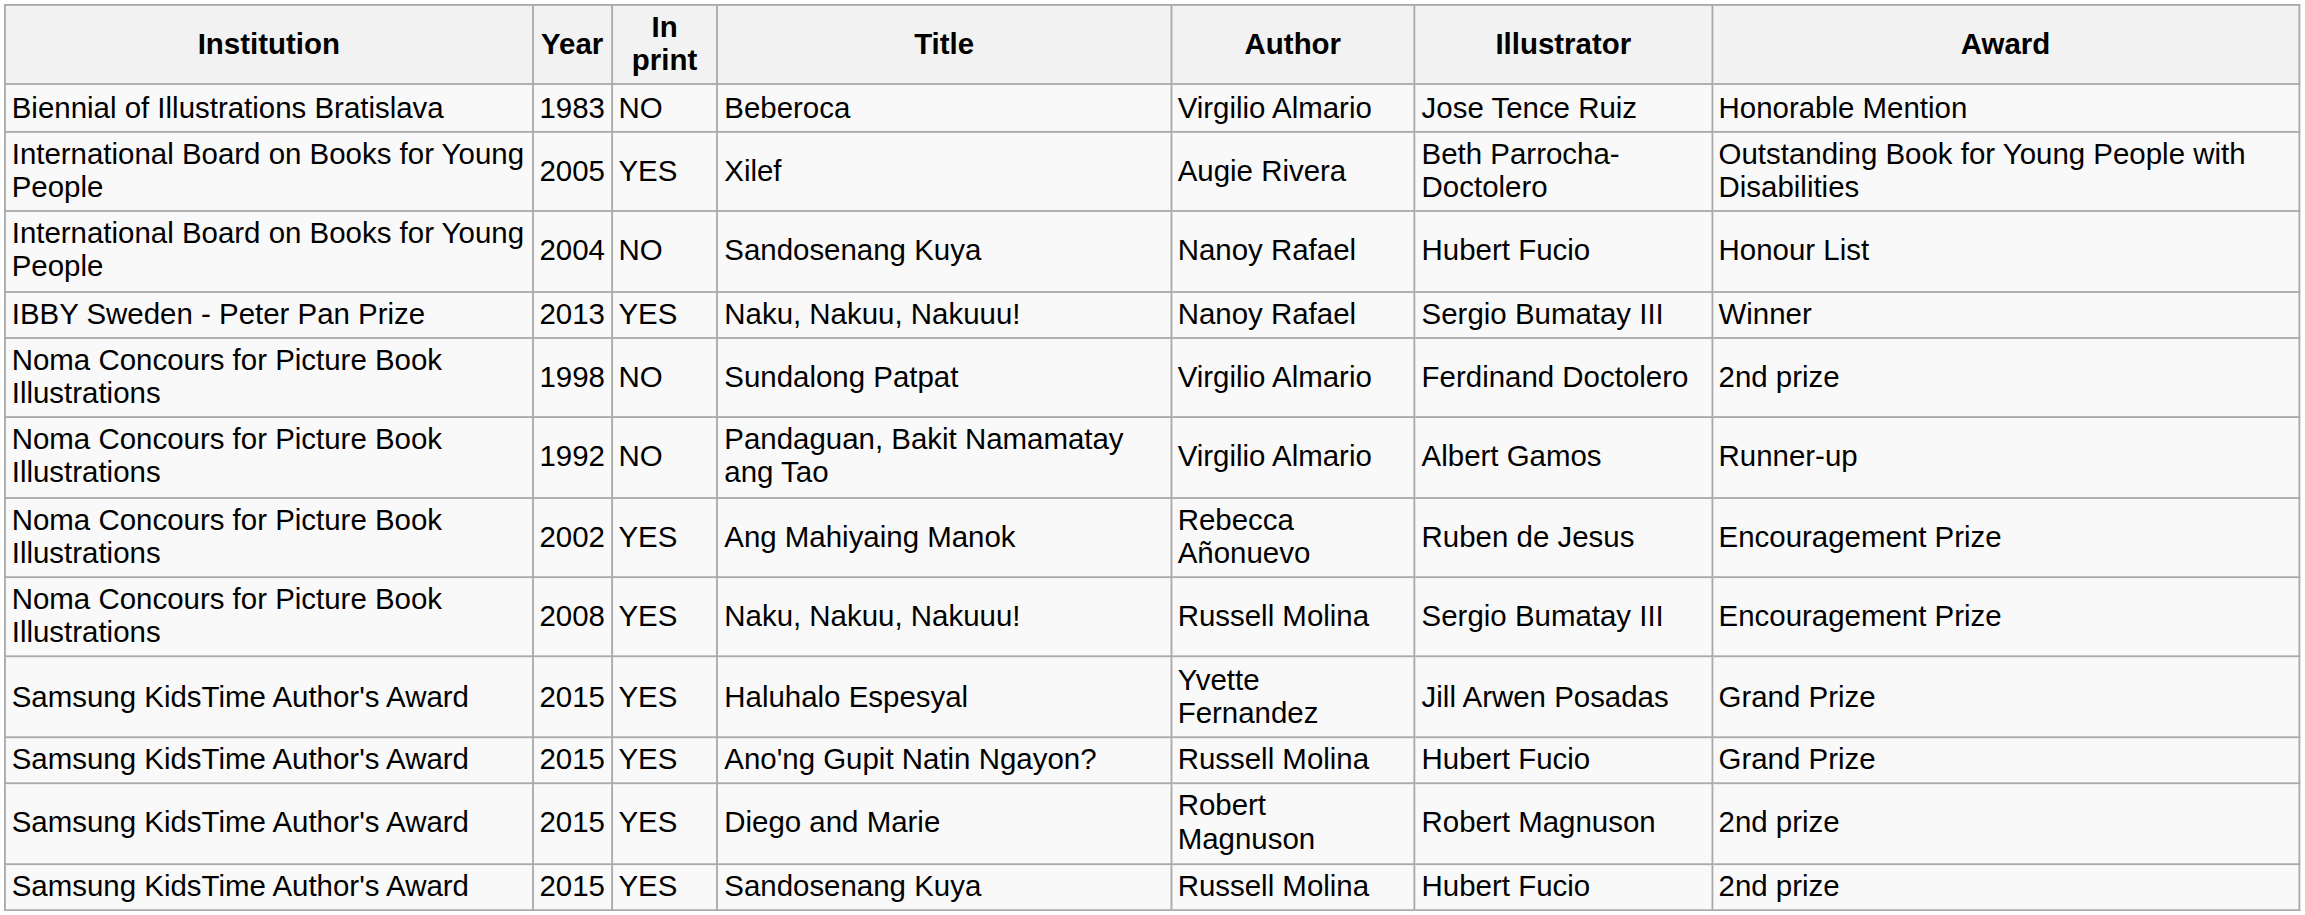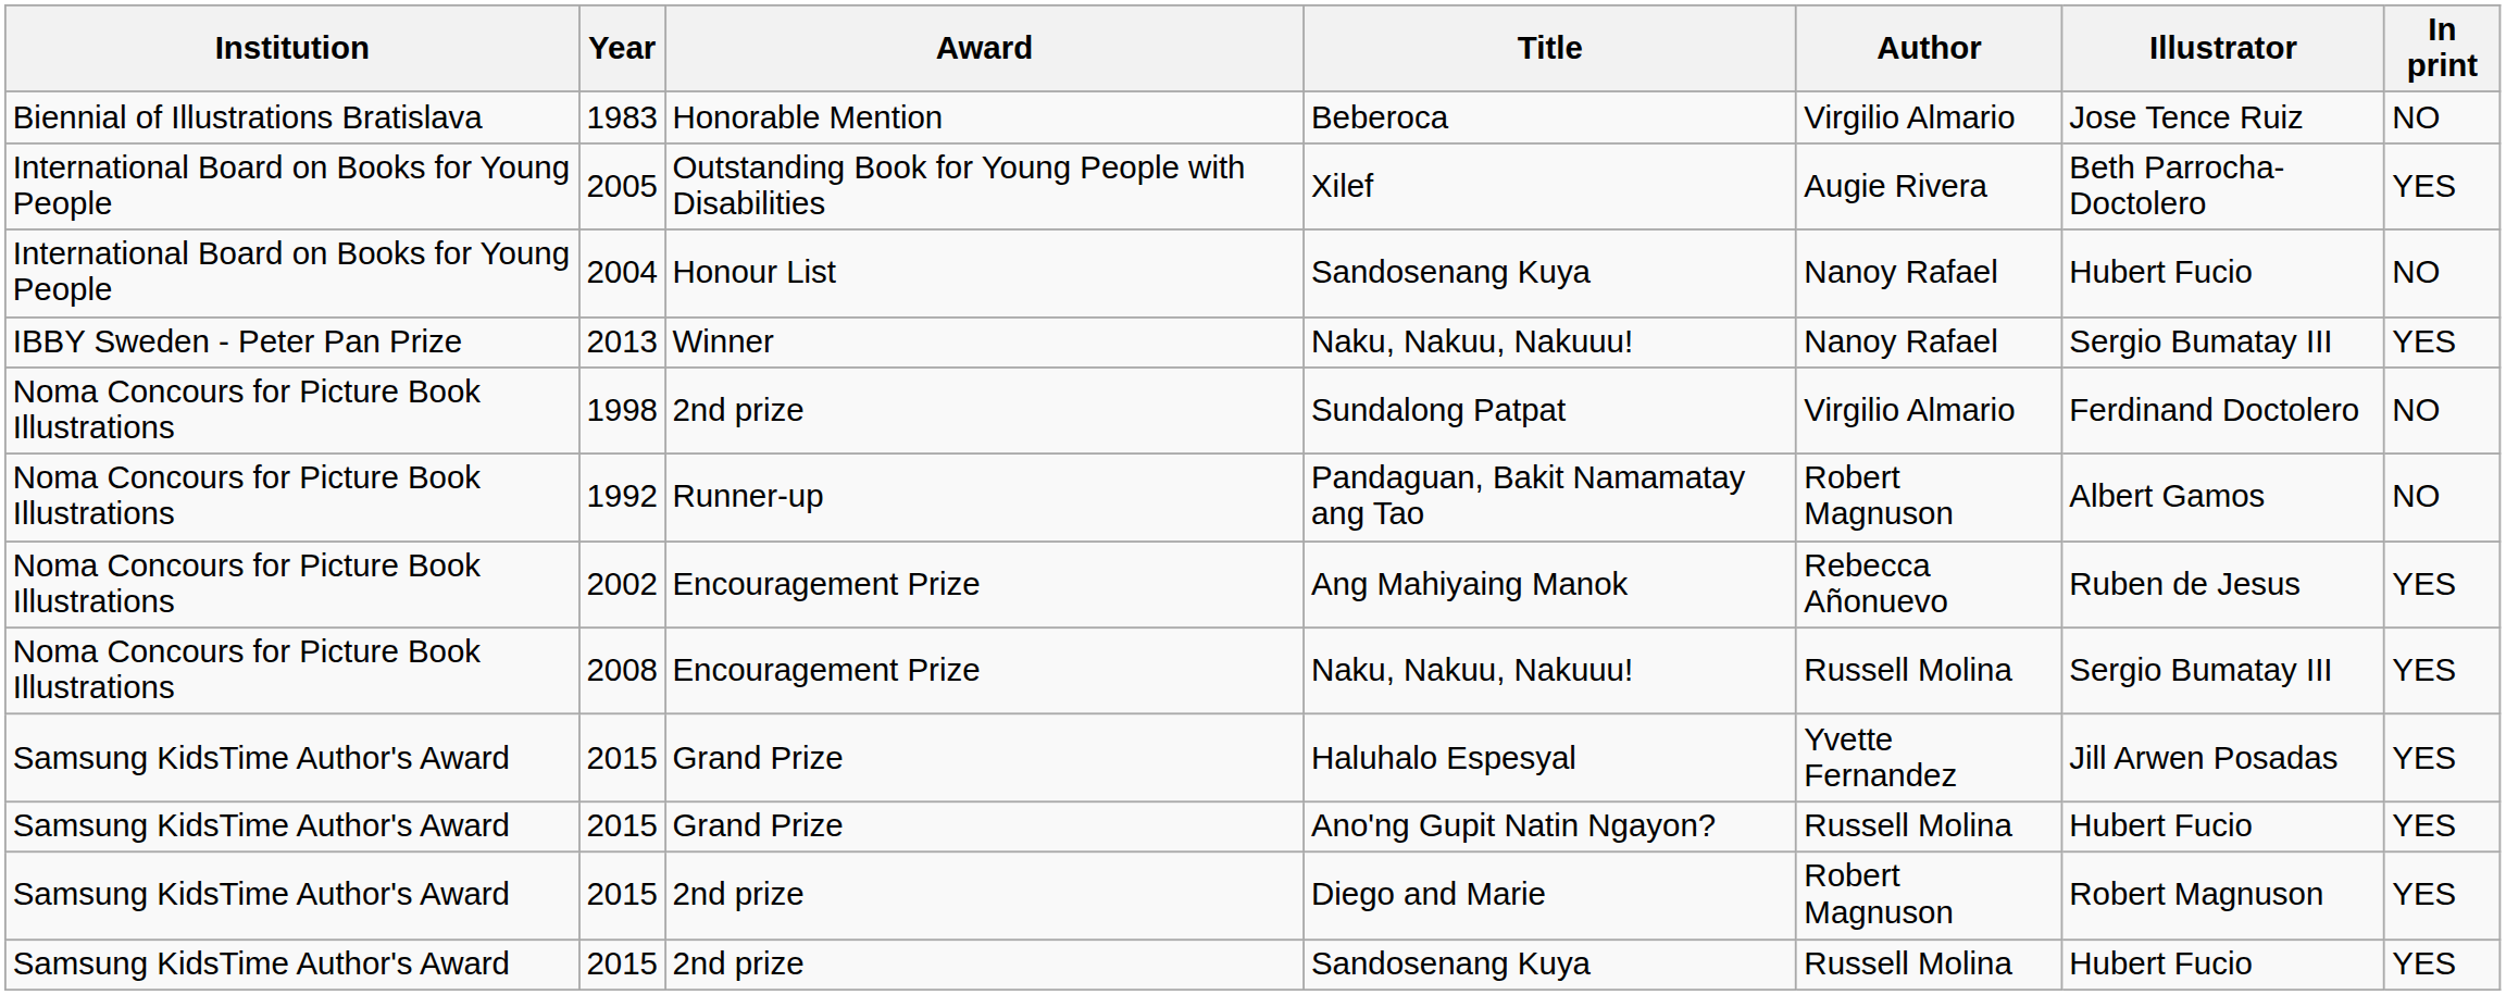columns swapped: Award <-> In print
Pandaguan, Bakit Namamatay ang Tao | Author: Virgilio Almario -> Robert Magnuson
